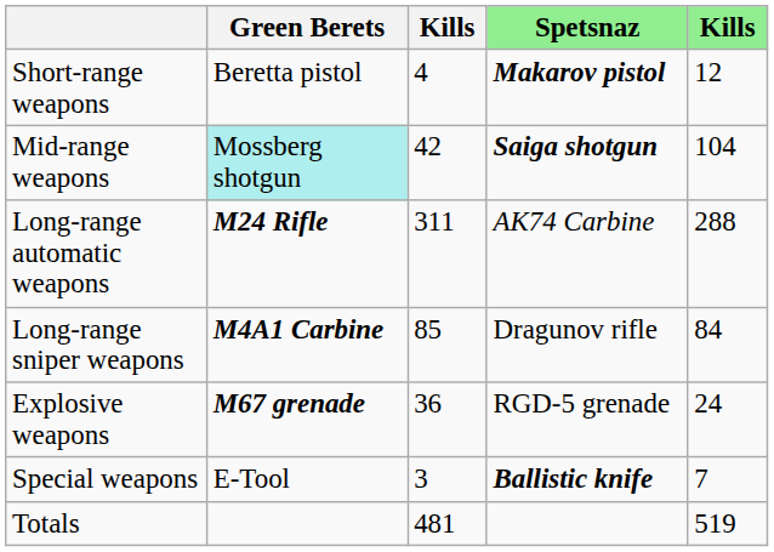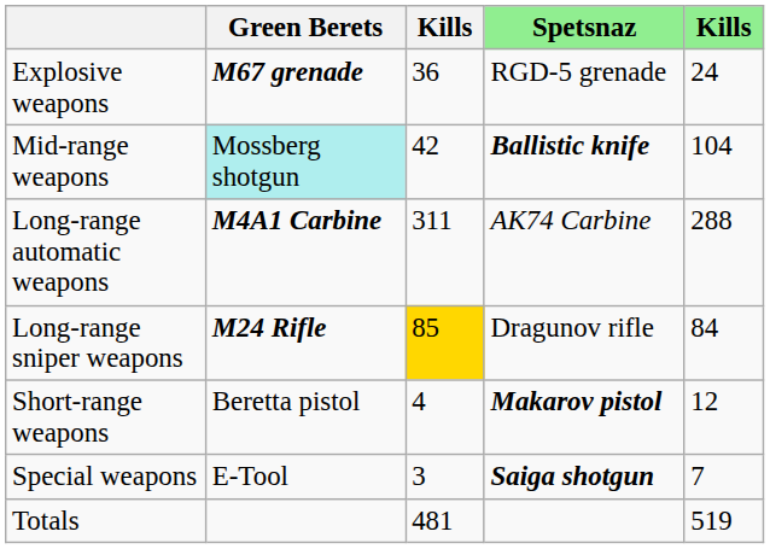rows swapped: Short-range weapons <-> Explosive weapons
Mid-range weapons | Spetsnaz: Saiga shotgun -> Ballistic knife
Long-range automatic weapons | Green Berets: M24 Rifle -> M4A1 Carbine
Long-range sniper weapons | Green Berets: M4A1 Carbine -> M24 Rifle
Long-range sniper weapons | column 3: no background -> gold background
Special weapons | Spetsnaz: Ballistic knife -> Saiga shotgun
